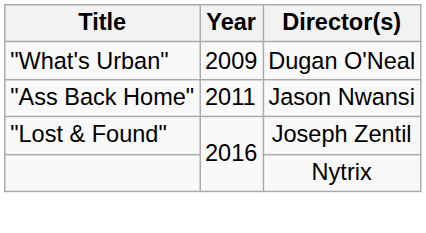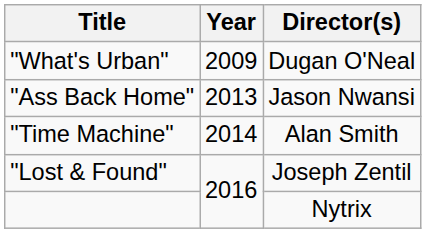"Ass Back Home" | Year: 2011 -> 2013
+ row: "Time Machine" | 2014 | Alan Smith
